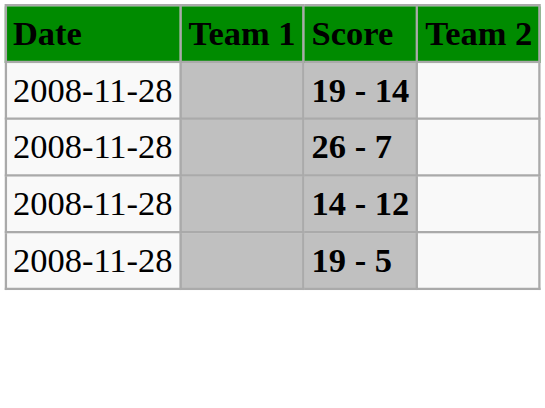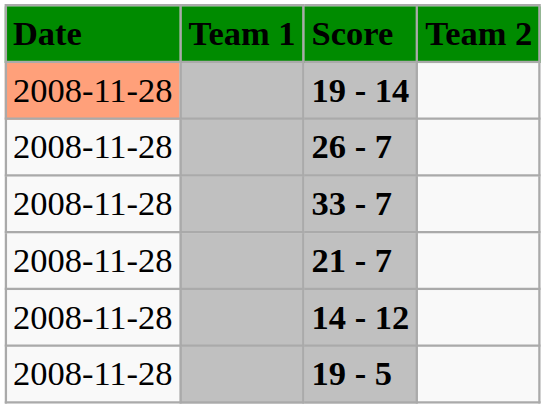19 - 14 | Date: no background -> lightsalmon background
+ row: 2008-11-28 | 33 - 7
+ row: 2008-11-28 | 21 - 7
